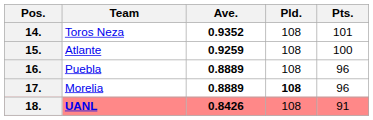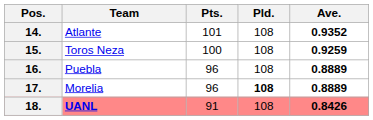columns swapped: Pts. <-> Ave.
14. | Team: Toros Neza -> Atlante
15. | Team: Atlante -> Toros Neza
